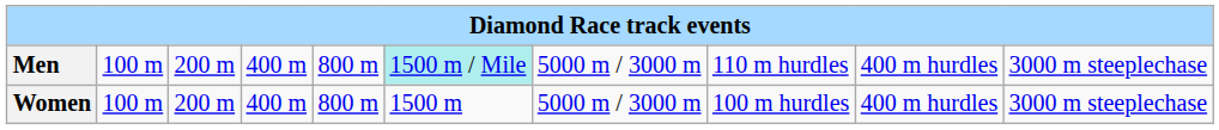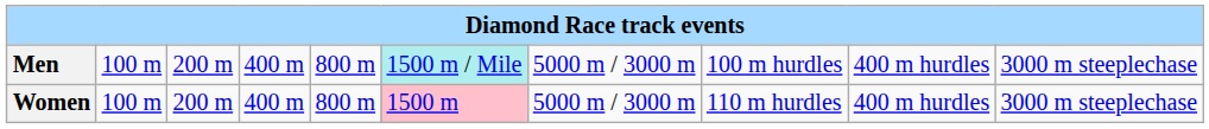Men | column 8: 110 m hurdles -> 100 m hurdles
Women | column 6: no background -> pink background
Women | column 8: 100 m hurdles -> 110 m hurdles
